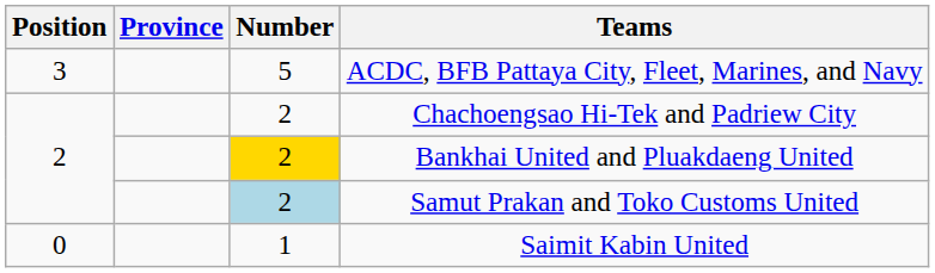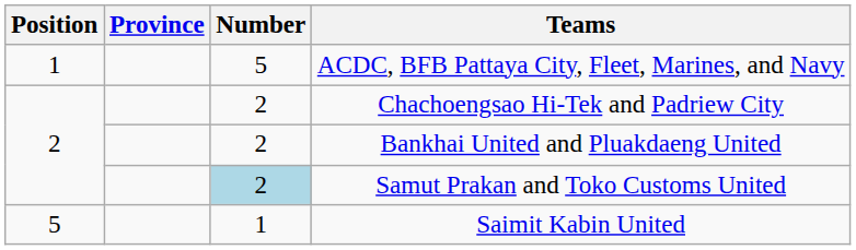ACDC, BFB Pattaya City, Fleet, Marines, and Navy | Position: 3 -> 1
Bankhai United and Pluakdaeng United | Number: gold background -> no background
Saimit Kabin United | Position: 0 -> 5
